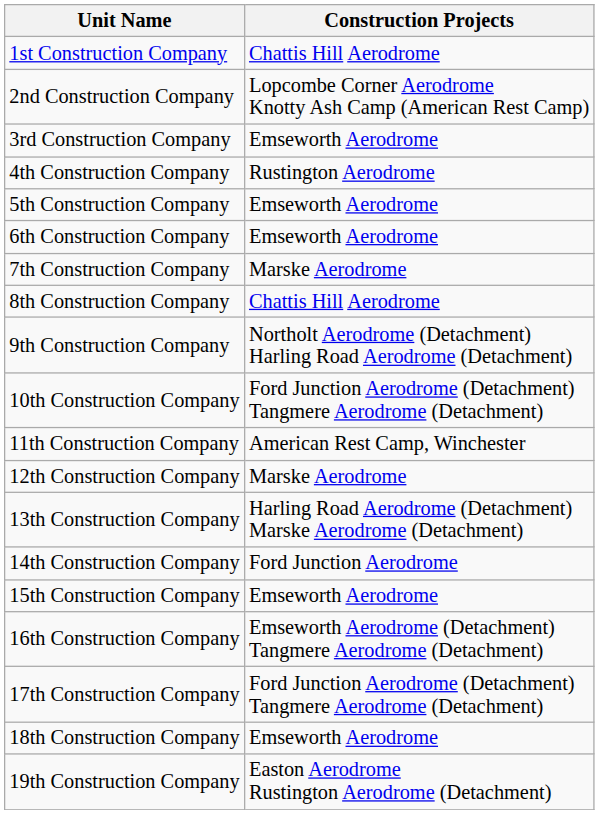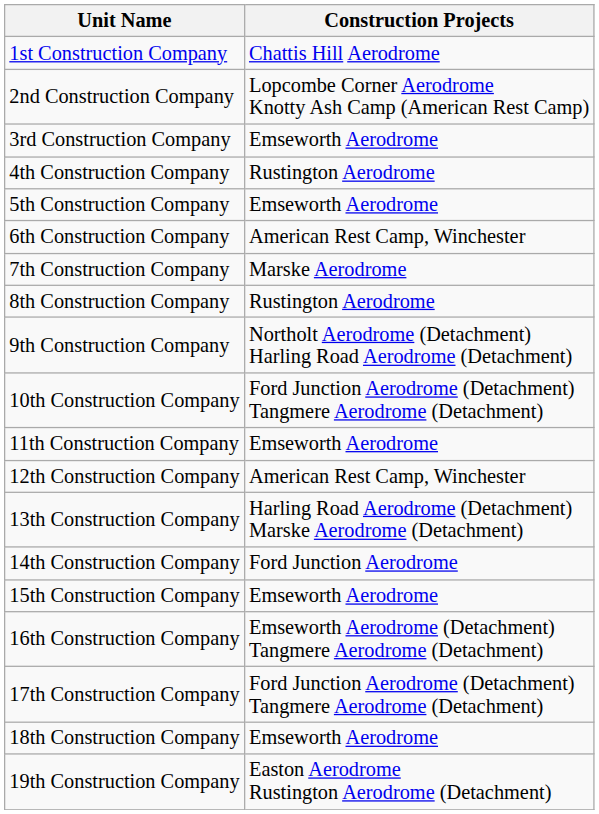6th Construction Company | Construction Projects: Emseworth Aerodrome -> American Rest Camp, Winchester
8th Construction Company | Construction Projects: Chattis Hill Aerodrome -> Rustington Aerodrome
11th Construction Company | Construction Projects: American Rest Camp, Winchester -> Emseworth Aerodrome
12th Construction Company | Construction Projects: Marske Aerodrome -> American Rest Camp, Winchester
